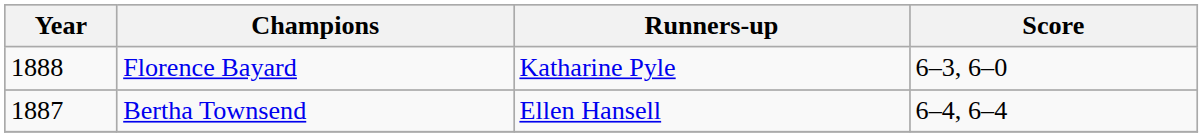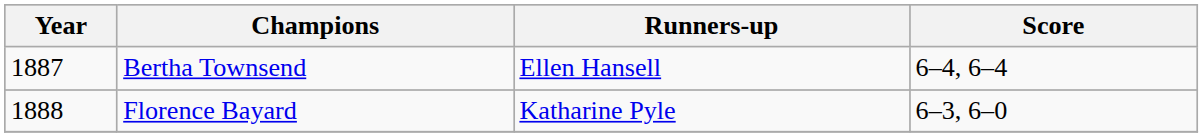rows swapped: Bertha Townsend <-> Florence Bayard
